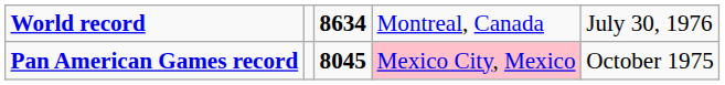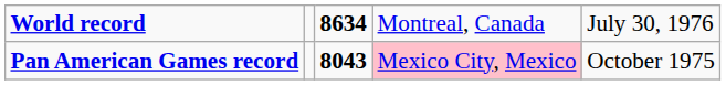Pan American Games record | column 3: 8045 -> 8043
